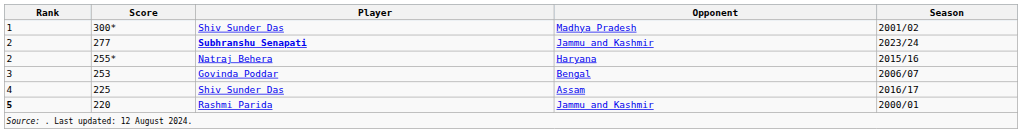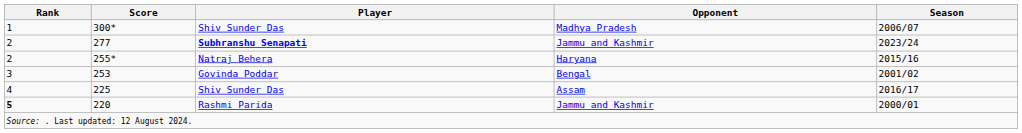300* | Season: 2001/02 -> 2006/07
253 | Season: 2006/07 -> 2001/02
